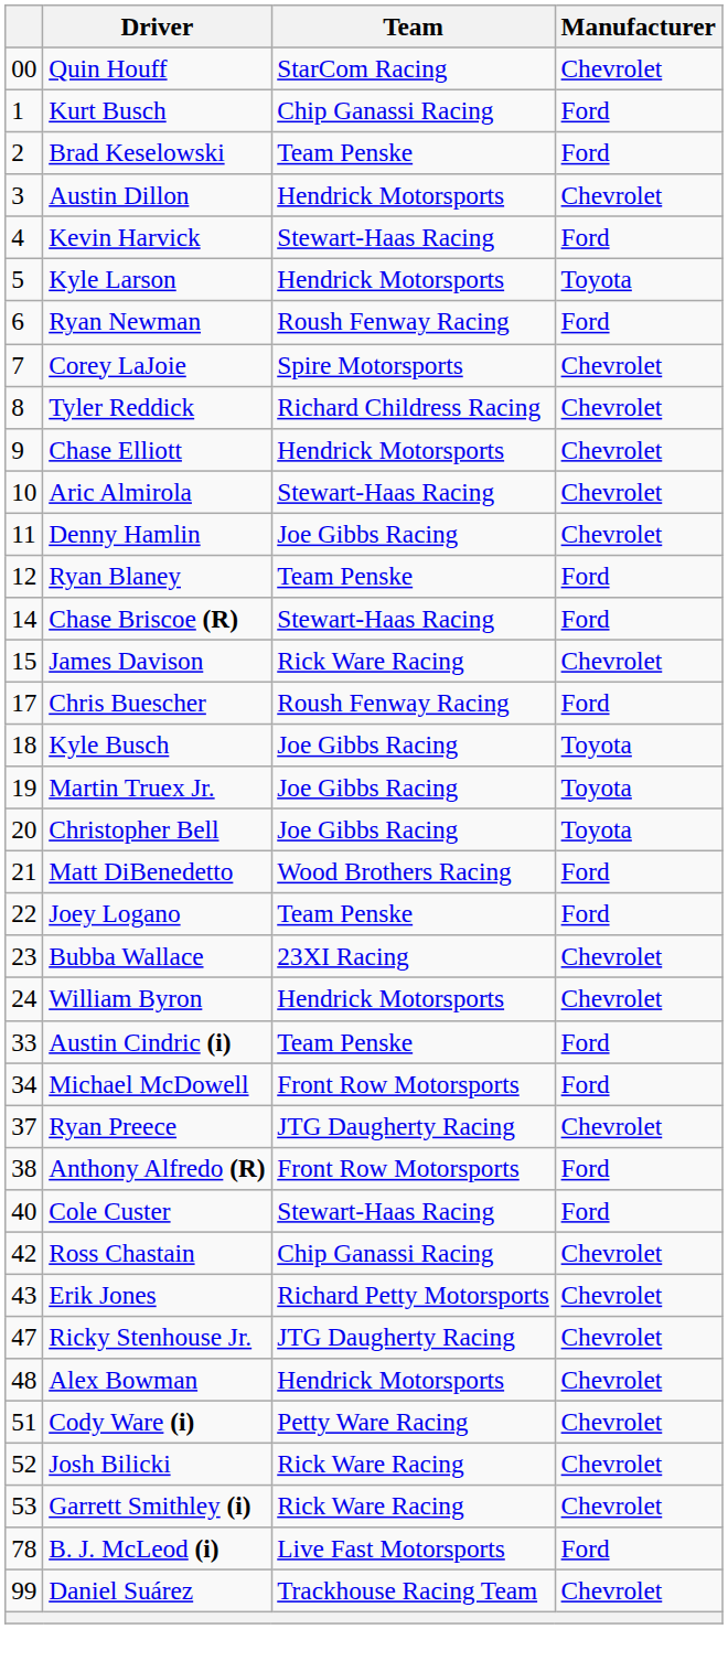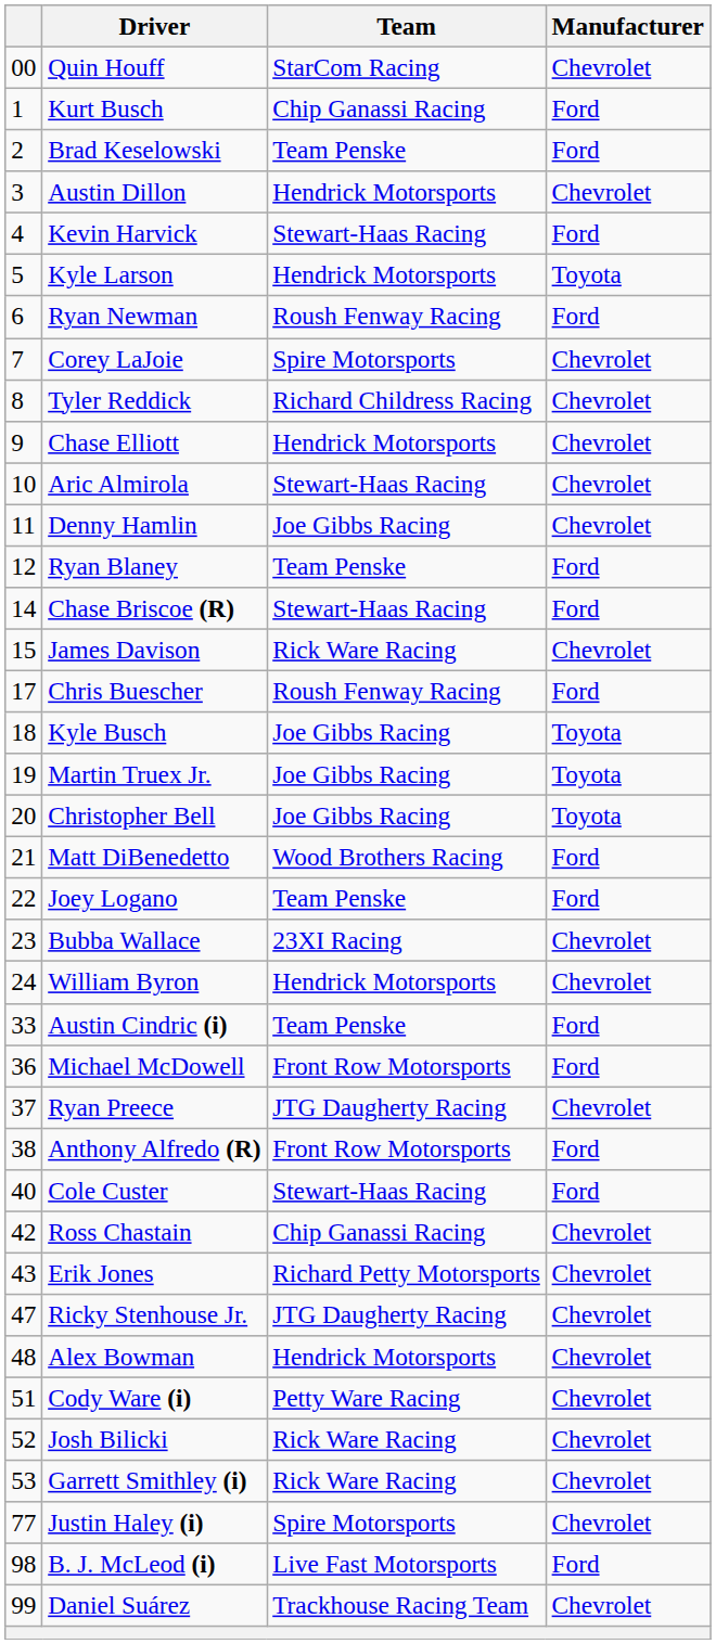Michael McDowell | column 1: 34 -> 36
+ row: 77 | Justin Haley (i) | Spire Motorsports | Chevrolet
B. J. McLeod (i) | column 1: 78 -> 98
